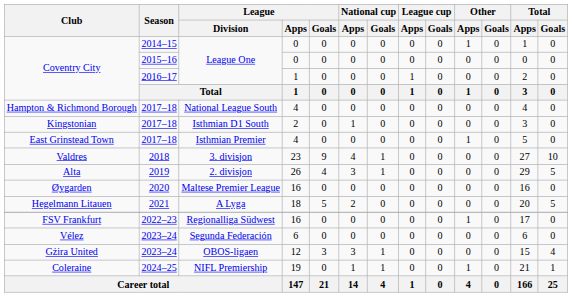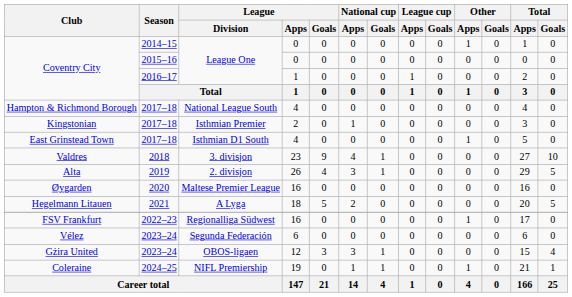Kingstonian | League / Division: Isthmian D1 South -> Isthmian Premier
East Grinstead Town | League / Division: Isthmian Premier -> Isthmian D1 South
